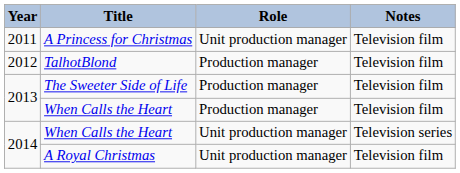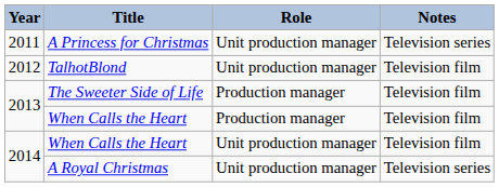A Princess for Christmas | Notes: Television film -> Television series
TalhotBlond | Role: Production manager -> Unit production manager
2014 / When Calls the Heart | Notes: Television series -> Television film
A Royal Christmas | Notes: Television film -> Television series
